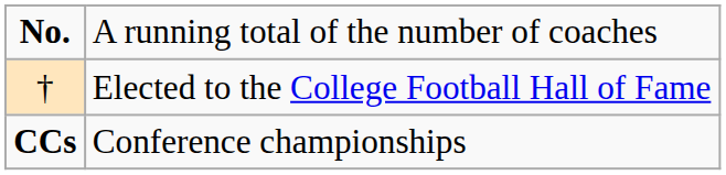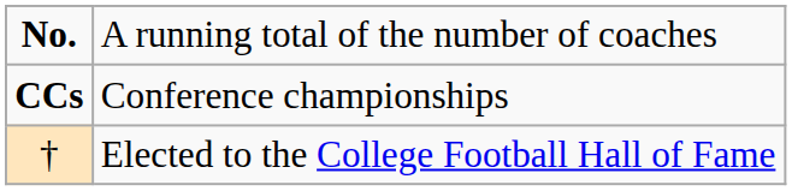rows swapped: CCs <-> †
